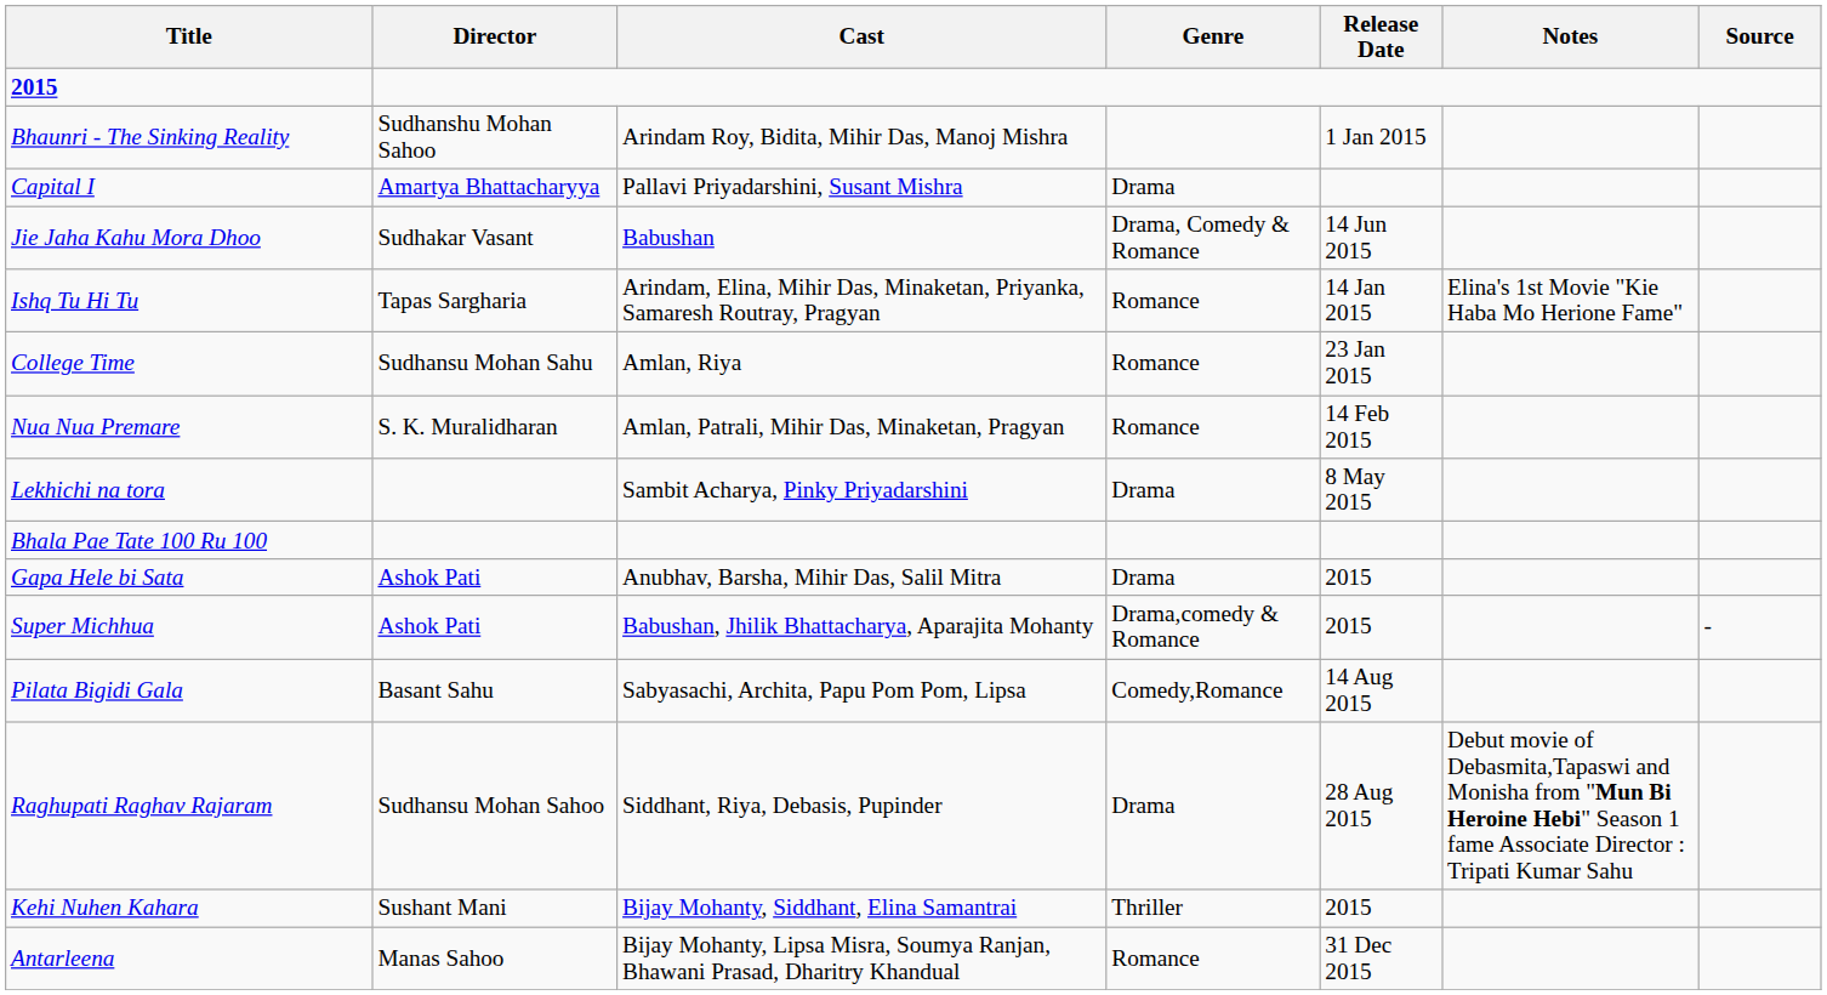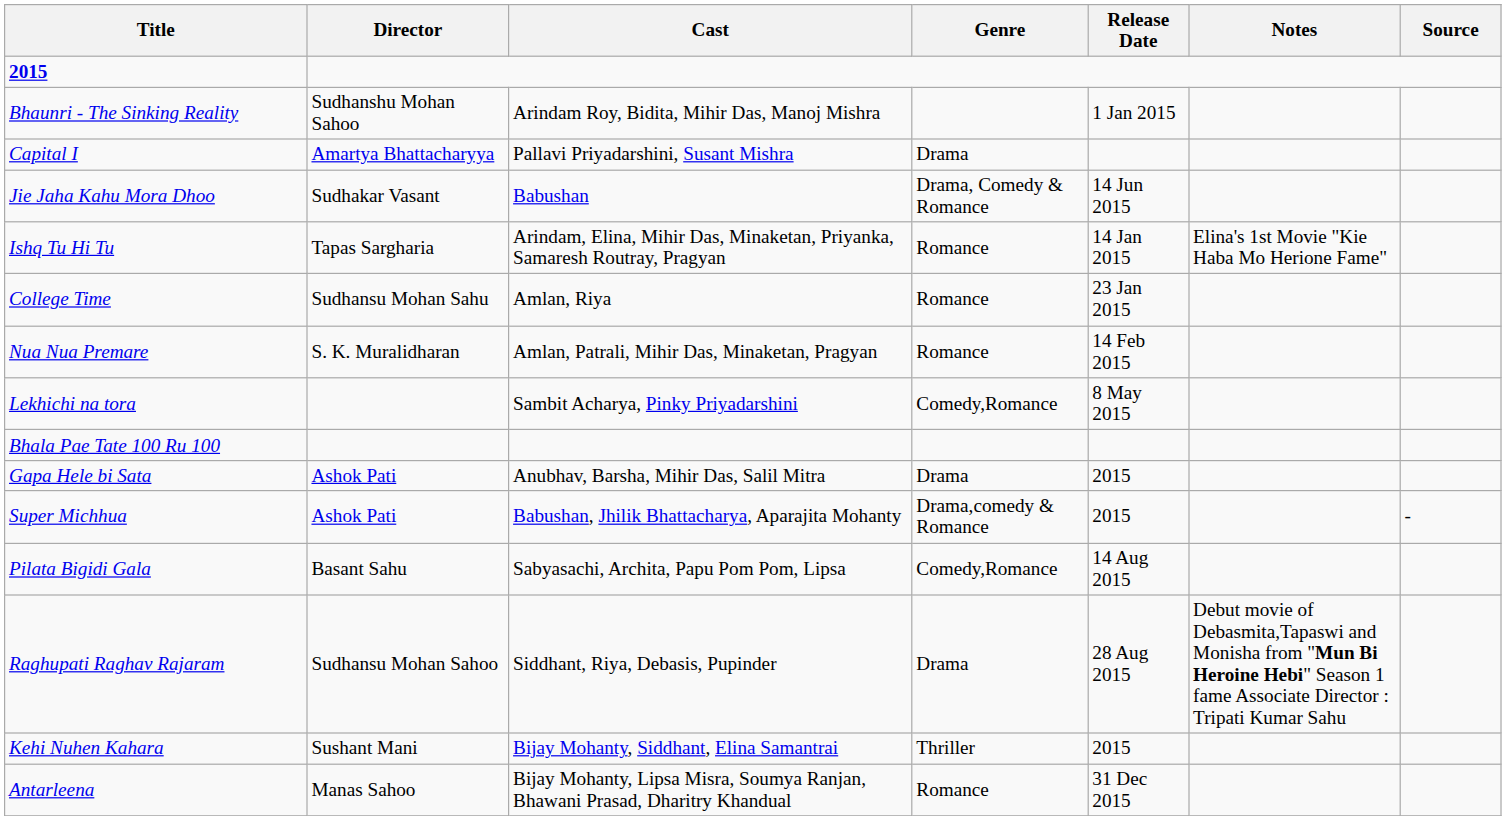Lekhichi na tora | Genre: Drama -> Comedy,Romance
